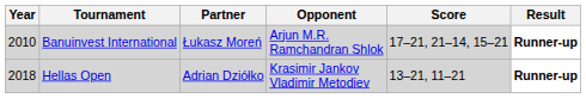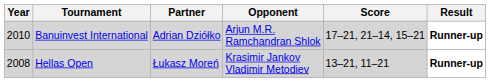Banuinvest International | Partner: Łukasz Moreń -> Adrian Dziółko
Hellas Open | Year: 2018 -> 2008
Hellas Open | Partner: Adrian Dziółko -> Łukasz Moreń
